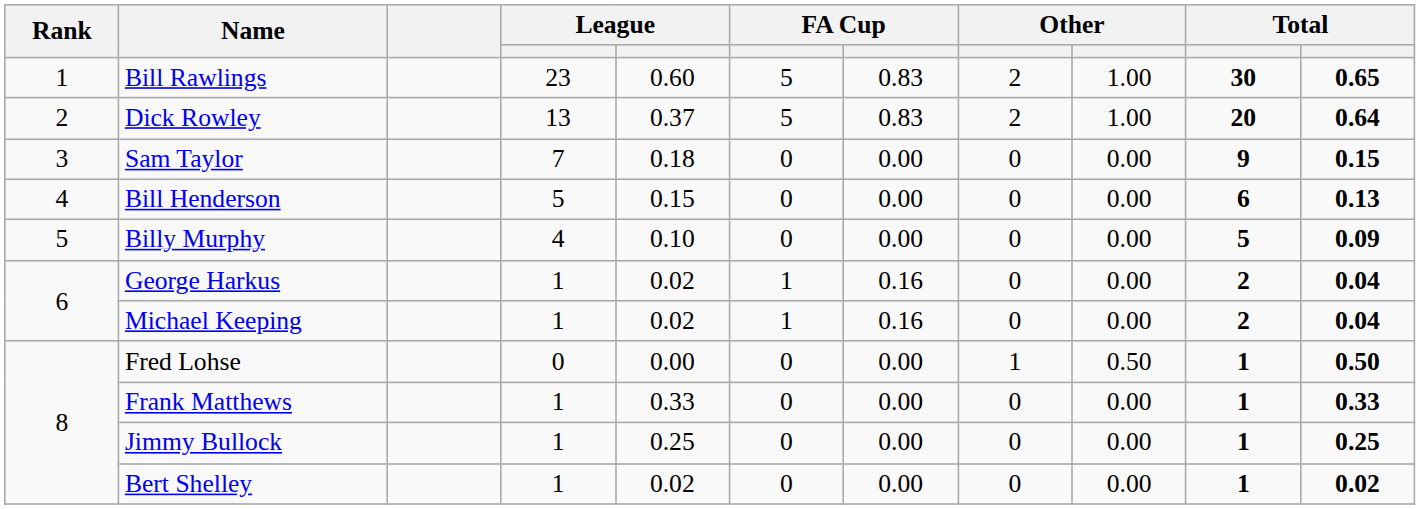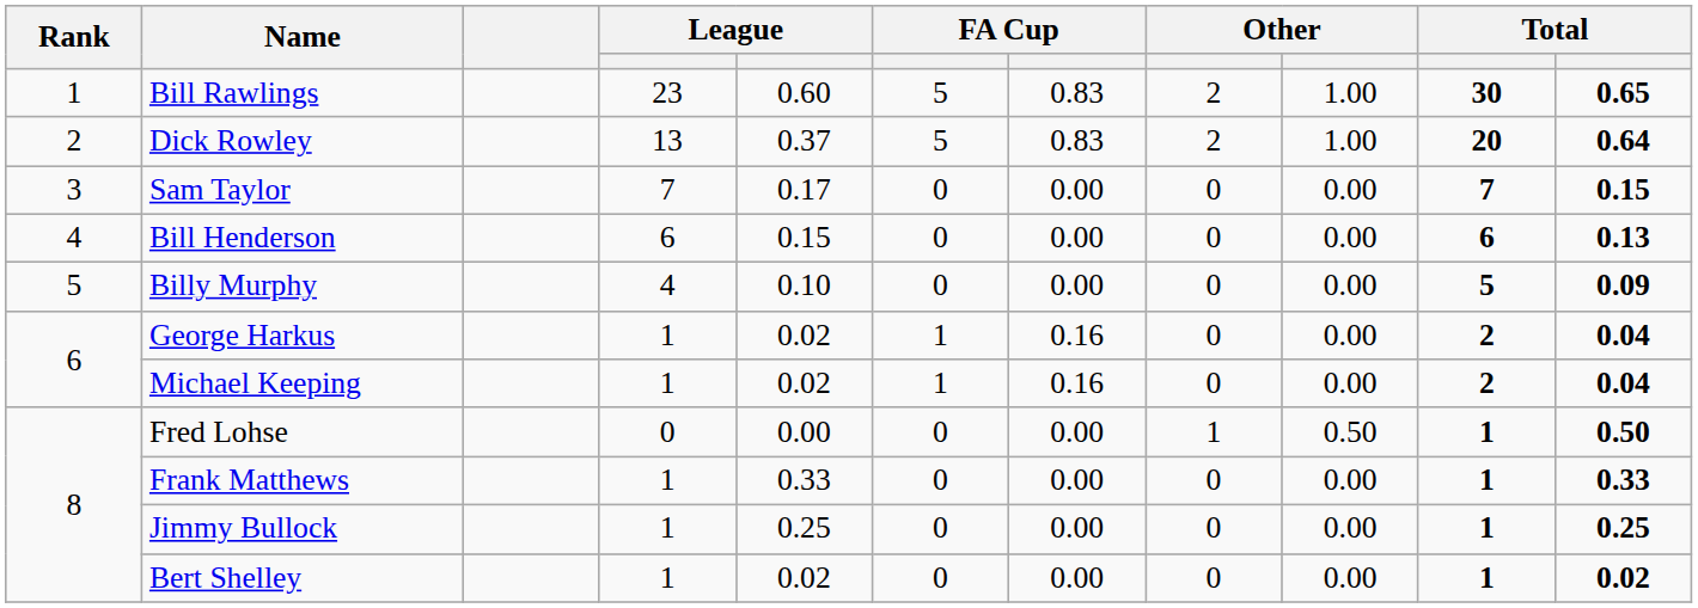Sam Taylor | column 5: 0.18 -> 0.17
Sam Taylor | column 10: 9 -> 7
Bill Henderson | column 4: 5 -> 6
